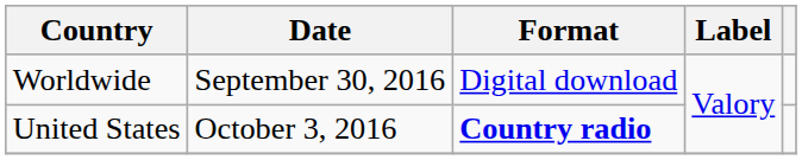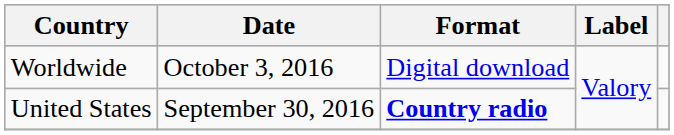Worldwide | Date: September 30, 2016 -> October 3, 2016
United States | Date: October 3, 2016 -> September 30, 2016
